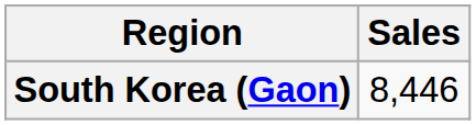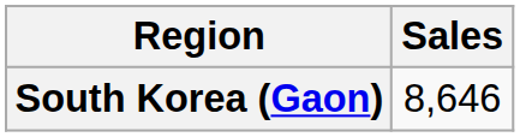South Korea (Gaon) | Sales: 8,446 -> 8,646
